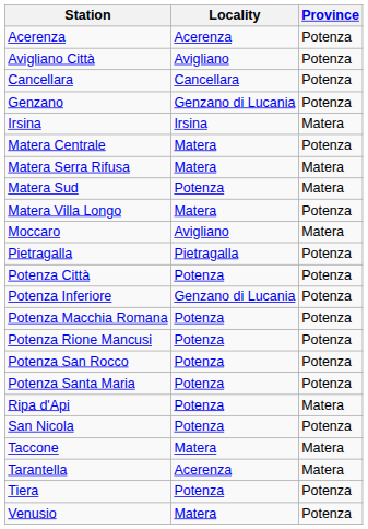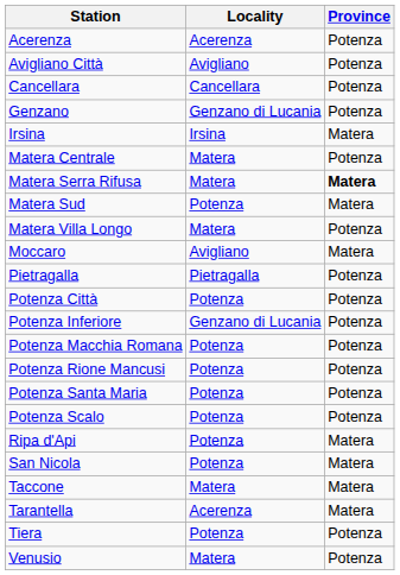Matera Serra Rifusa | Province: normal -> bold
- row: Potenza San Rocco | Potenza | Potenza
+ row: Potenza Scalo | Potenza | Potenza
San Nicola | Province: Potenza -> Matera
